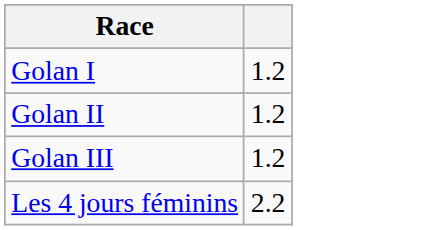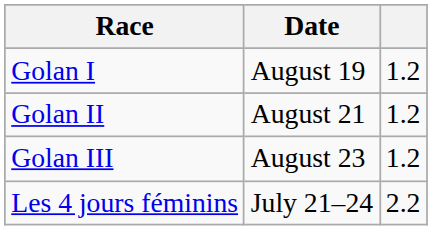+ column: Date | August 19 | August 21 | August 23 | July 21–24
